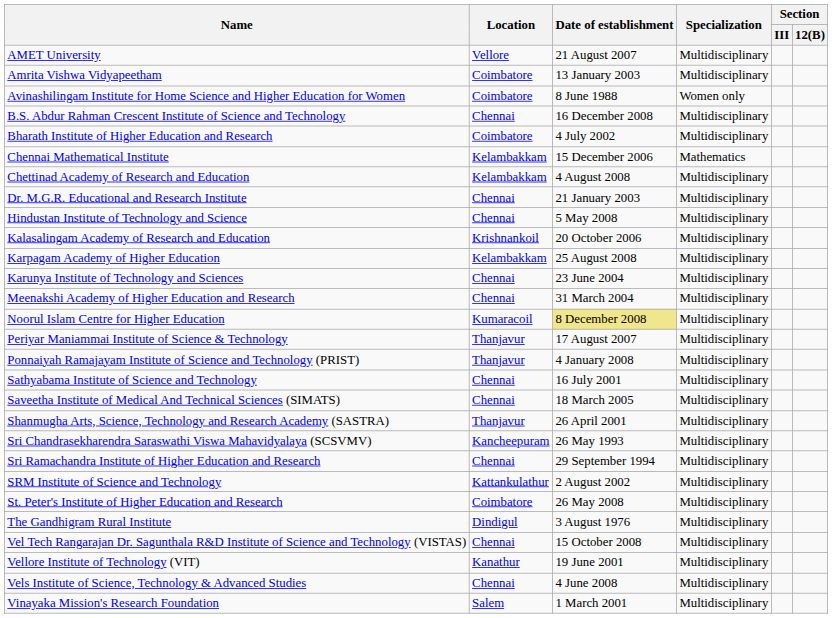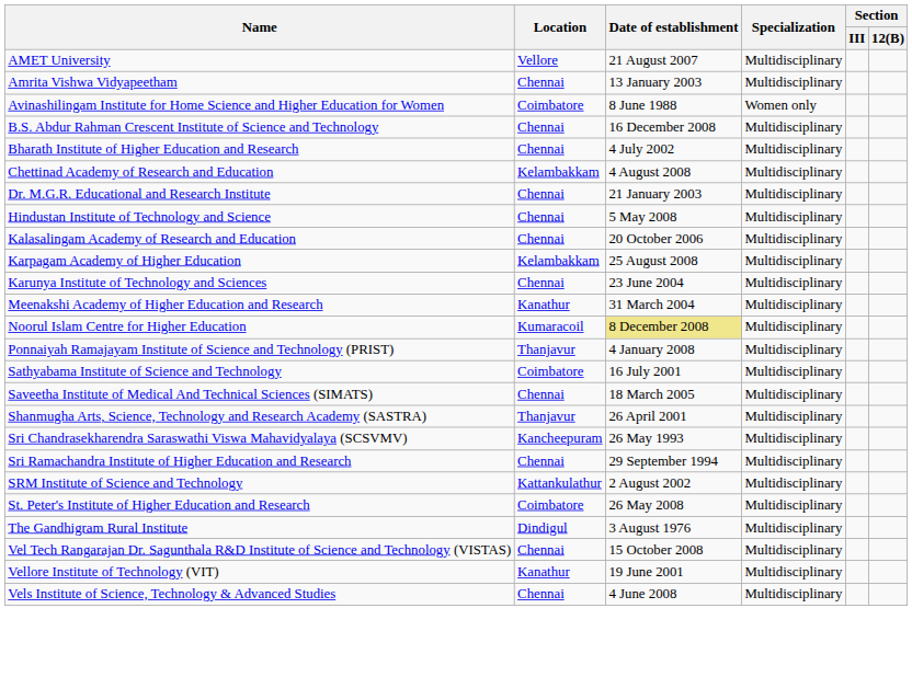Amrita Vishwa Vidyapeetham | Location: Coimbatore -> Chennai
Bharath Institute of Higher Education and Research | Location: Coimbatore -> Chennai
- row: Chennai Mathematical Institute | Kelambakkam | 15 December 2006 | Mathematics
Kalasalingam Academy of Research and Education | Location: Krishnankoil -> Chennai
Meenakshi Academy of Higher Education and Research | Location: Chennai -> Kanathur
- row: Periyar Maniammai Institute of Science & Technology | Thanjavur | 17 August 2007 | Multidisciplinary
Sathyabama Institute of Science and Technology | Location: Chennai -> Coimbatore
- row: Vinayaka Mission's Research Foundation | Salem | 1 March 2001 | Multidisciplinary
